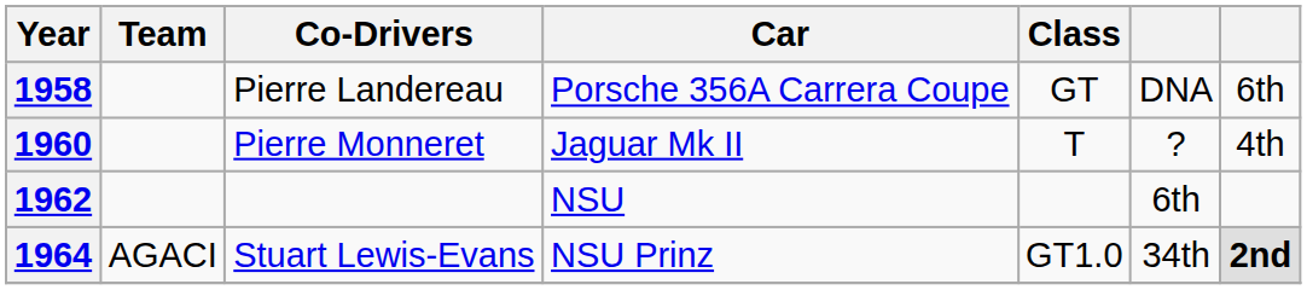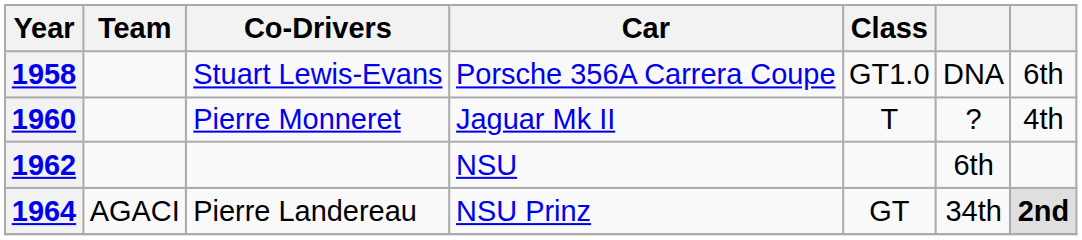1958 | Co-Drivers: Pierre Landereau -> Stuart Lewis-Evans
1958 | Class: GT -> GT1.0
1964 | Co-Drivers: Stuart Lewis-Evans -> Pierre Landereau
1964 | Class: GT1.0 -> GT
